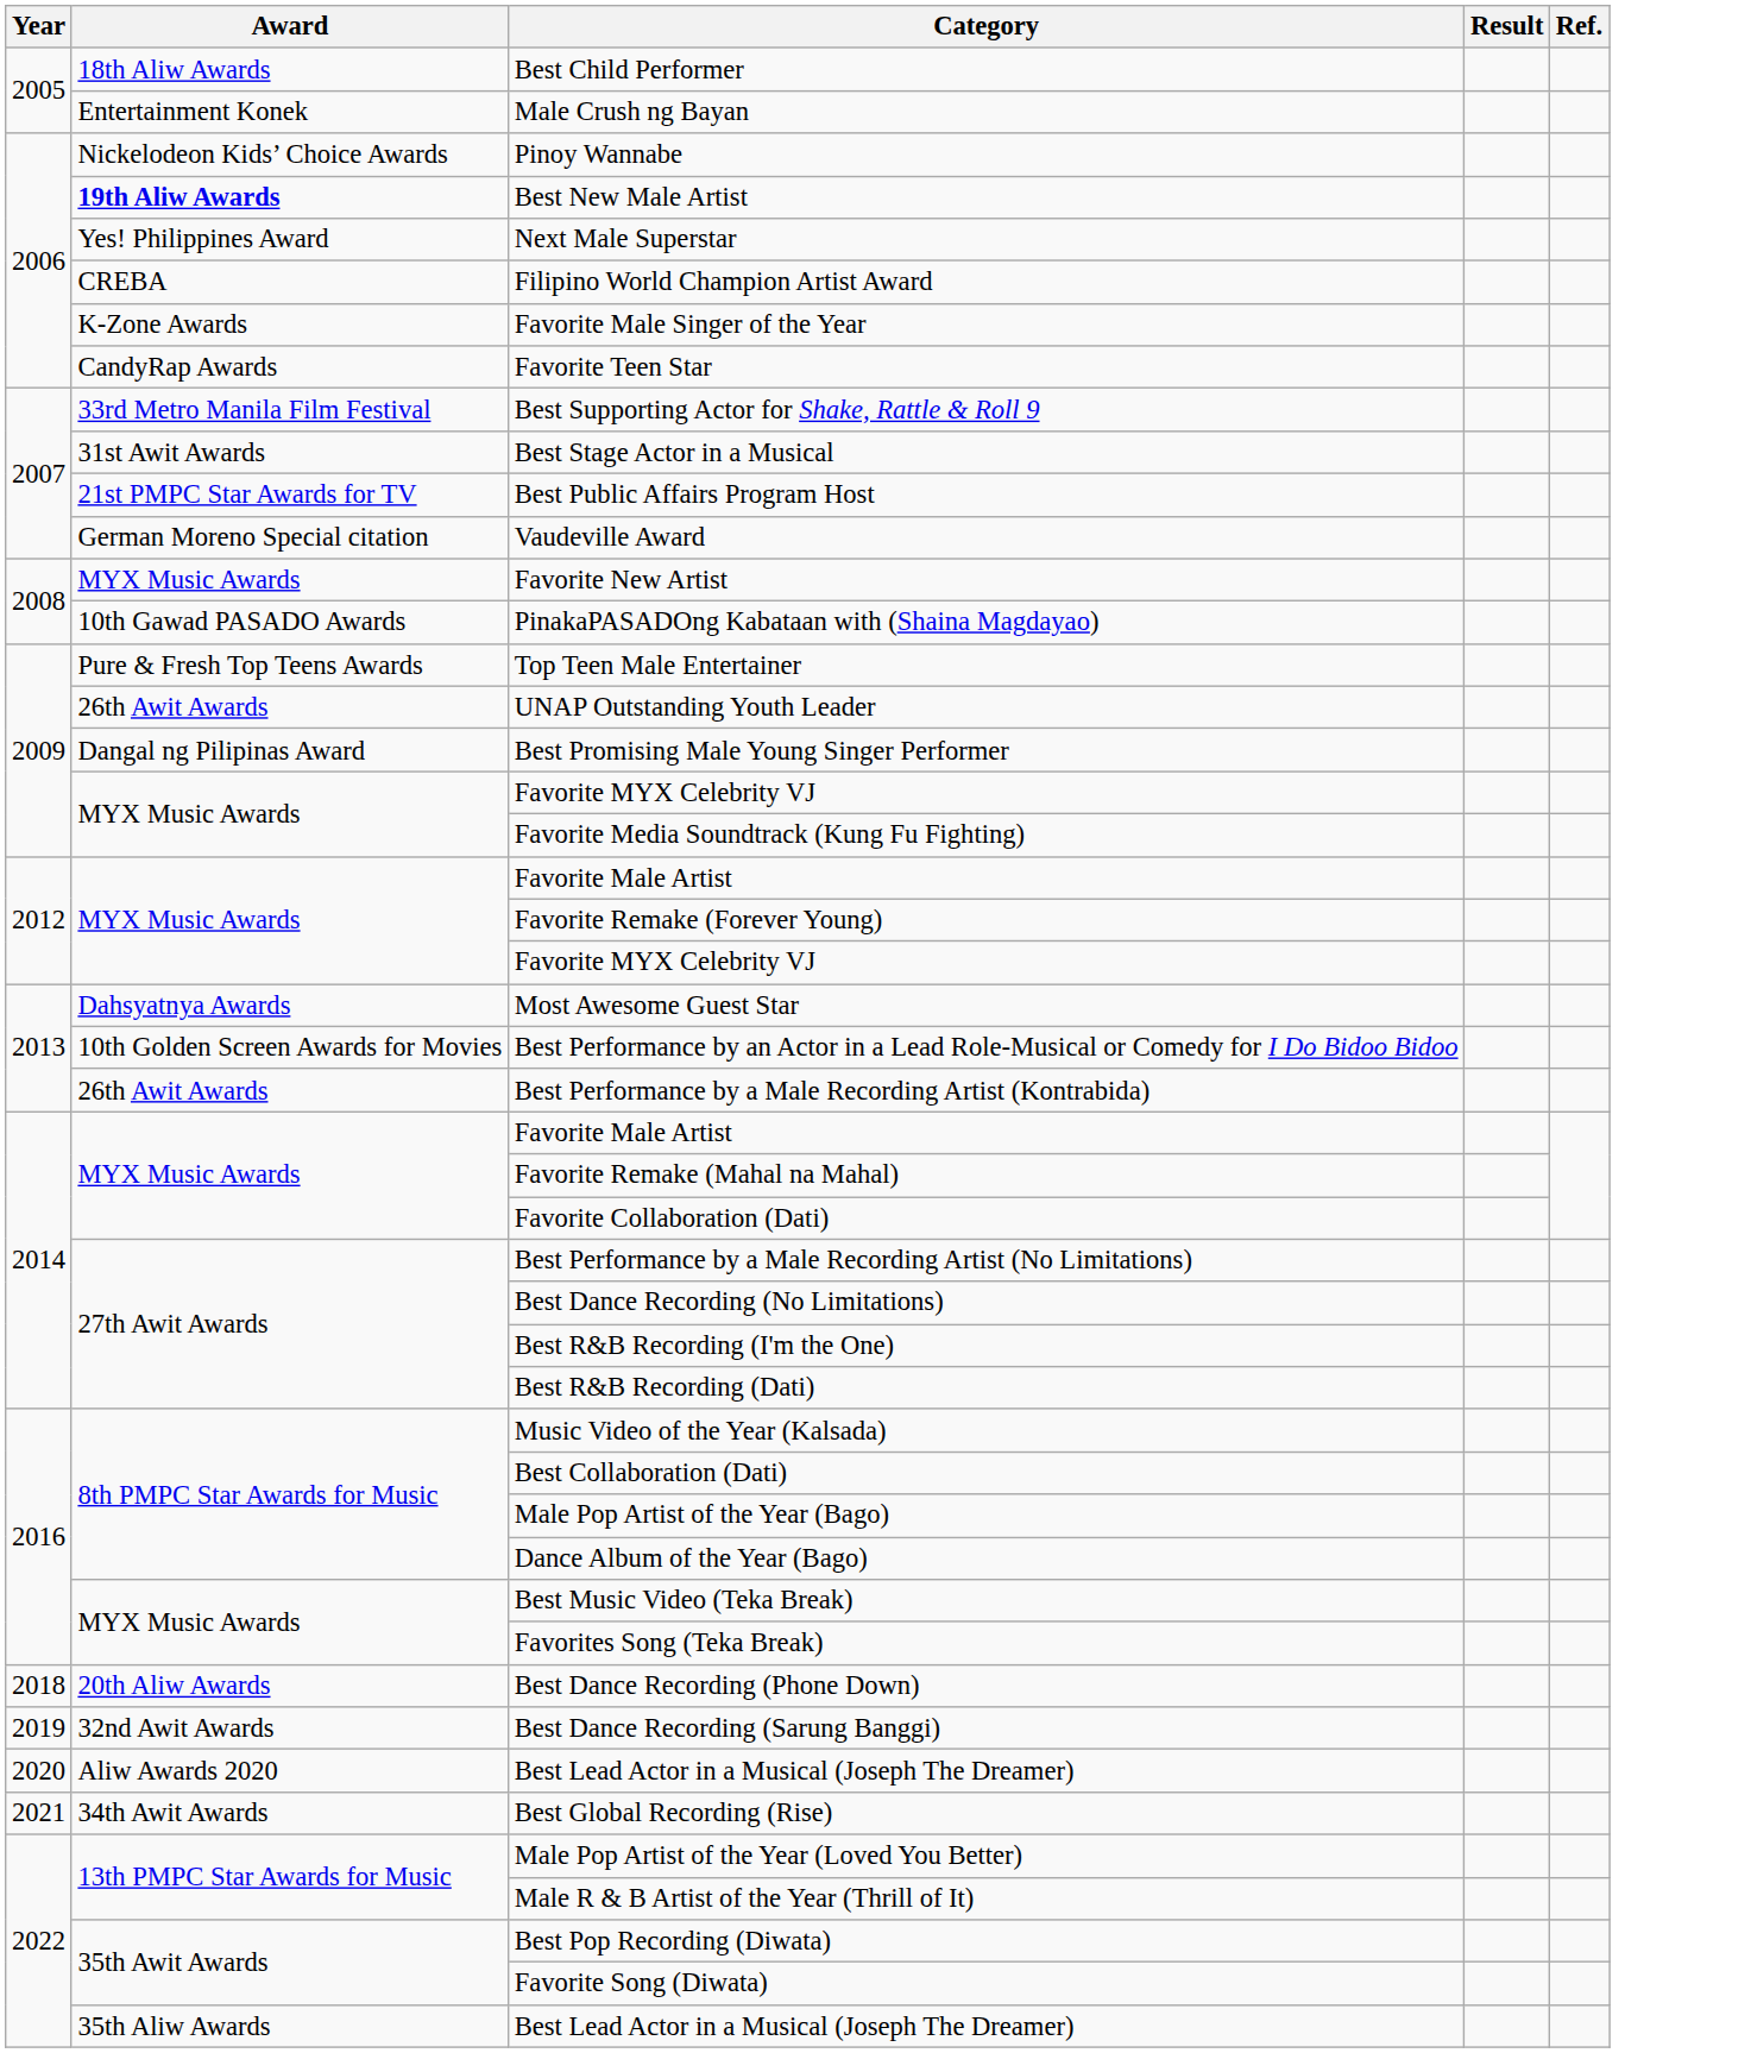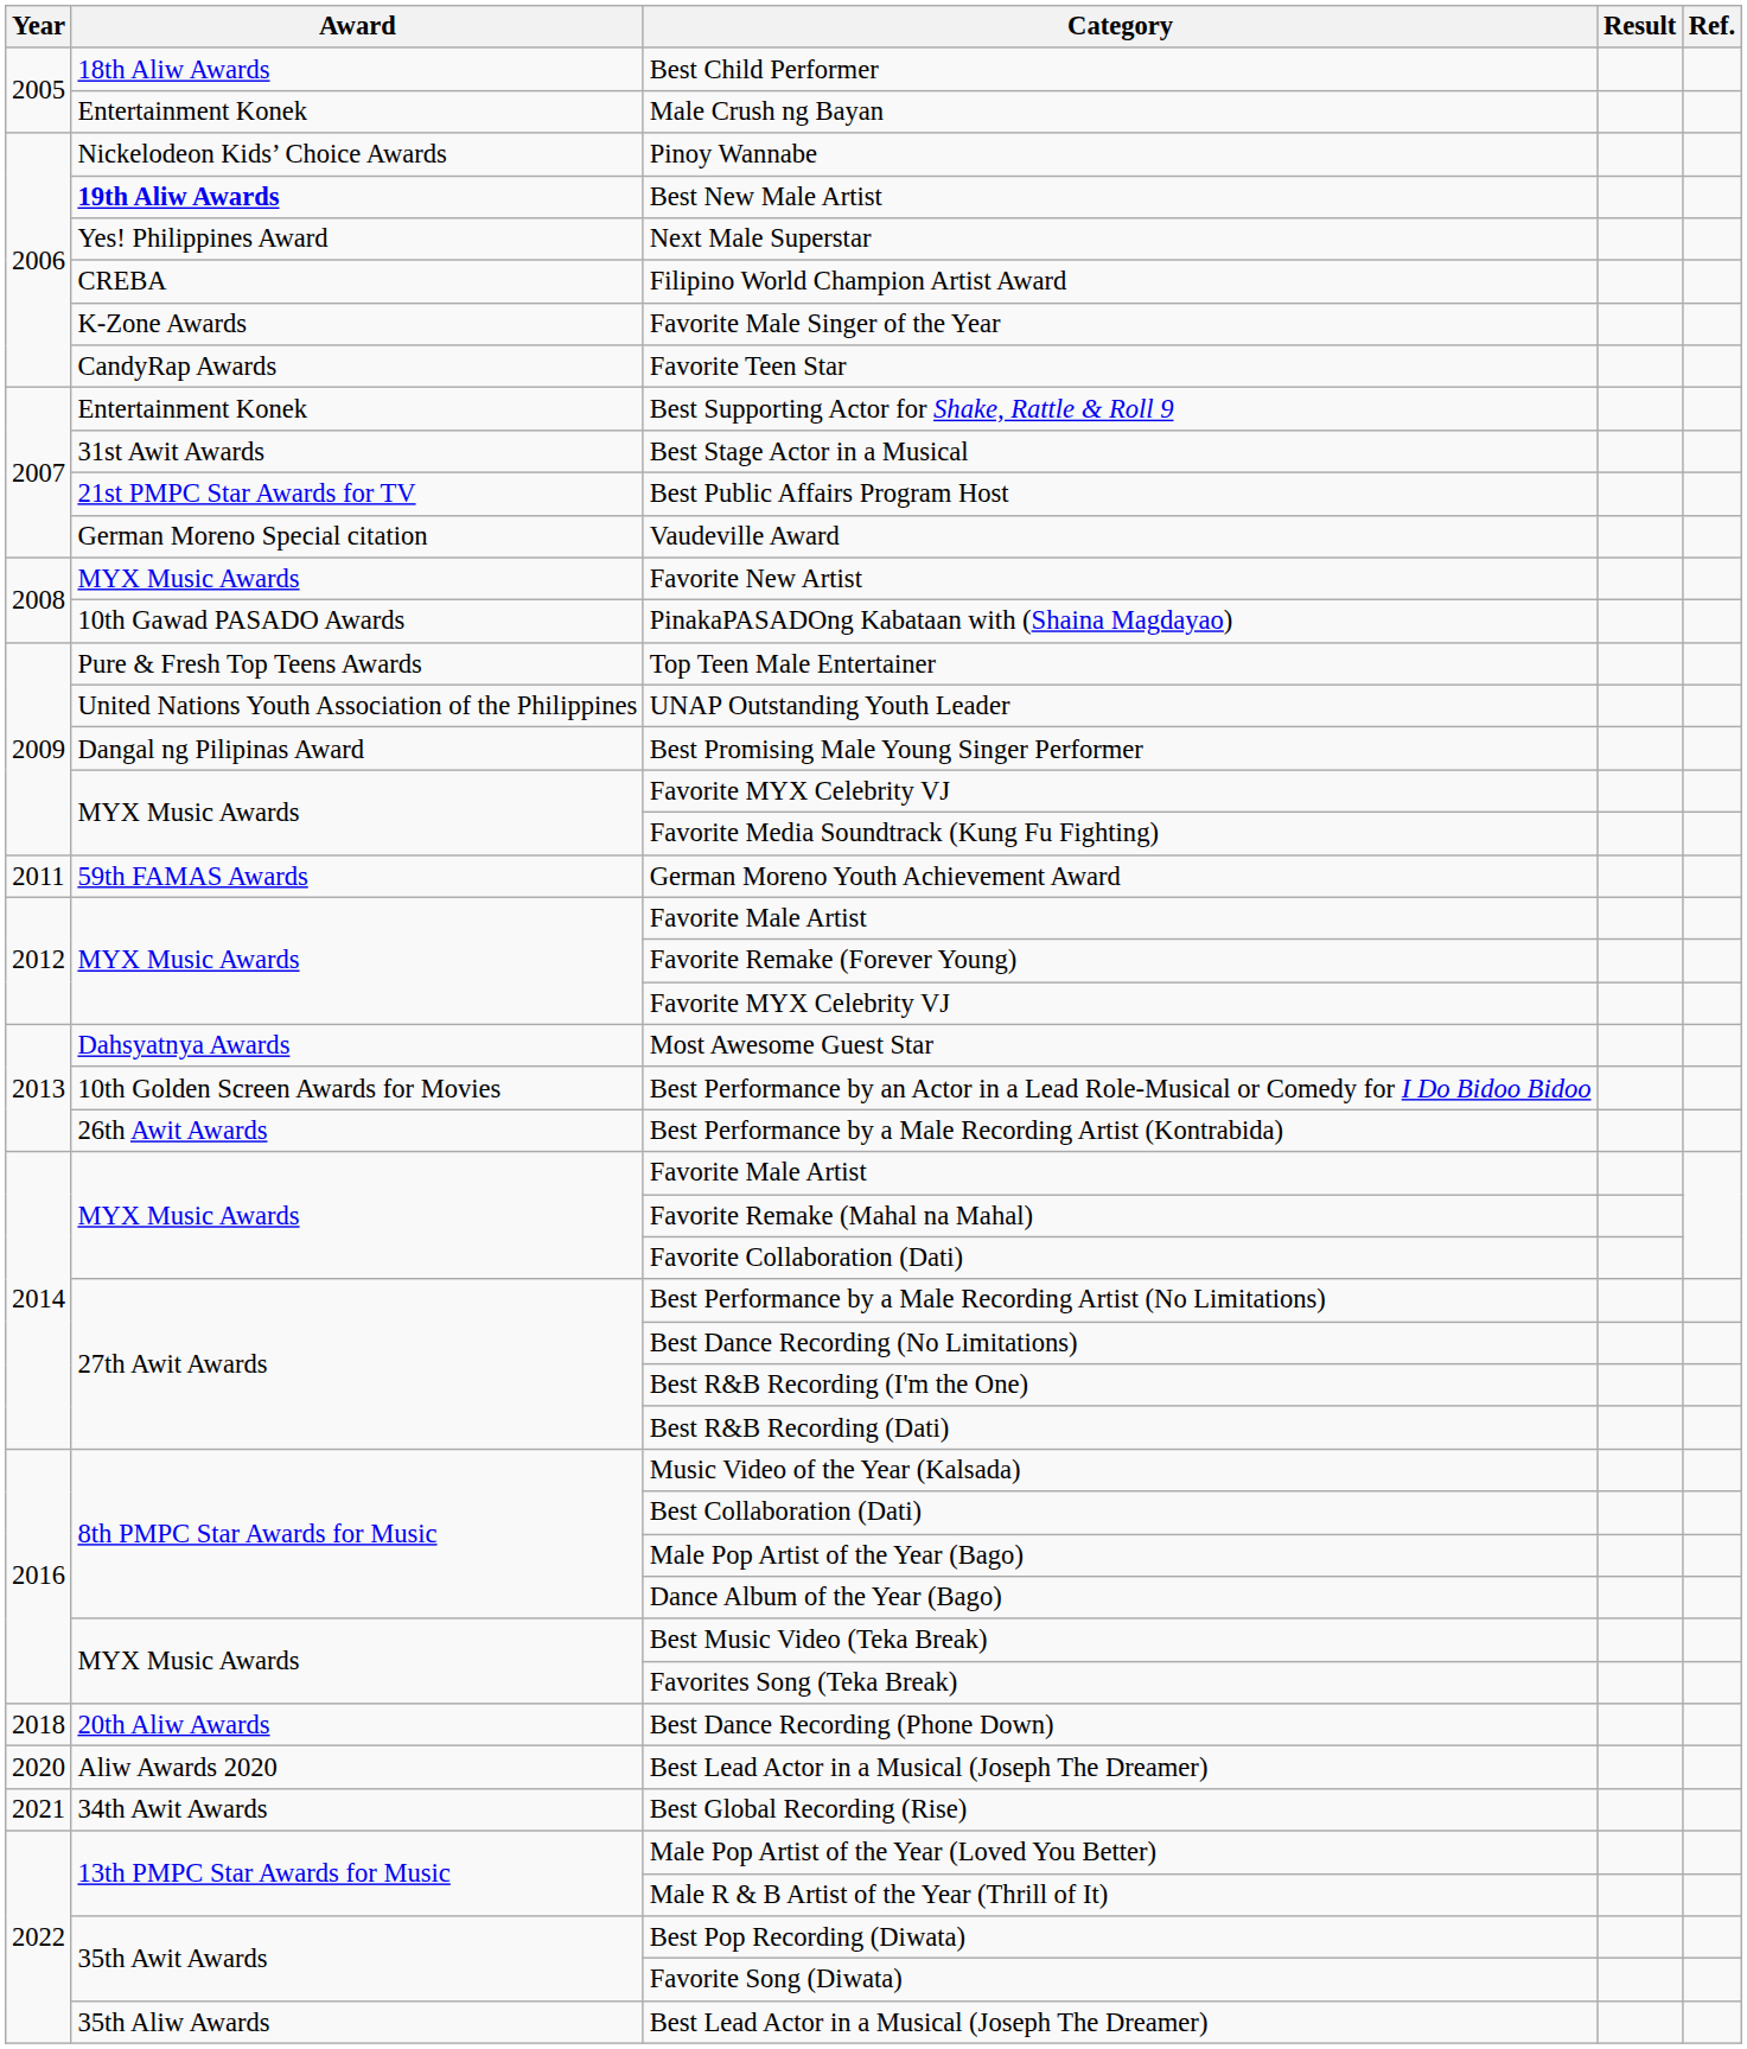Best Supporting Actor for Shake, Rattle & Roll 9 | Award: 33rd Metro Manila Film Festival -> Entertainment Konek
UNAP Outstanding Youth Leader | Award: 26th Awit Awards -> United Nations Youth Association of the Philippines
+ row: 2011 | 59th FAMAS Awards | German Moreno Youth Achievement Award
- row: 2019 | 32nd Awit Awards | Best Dance Recording (Sarung Banggi)
